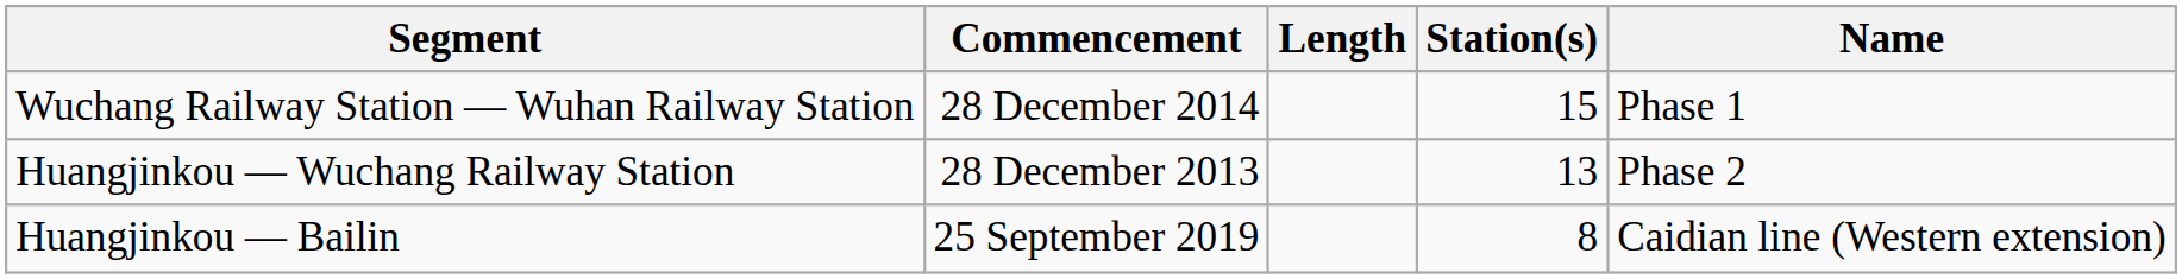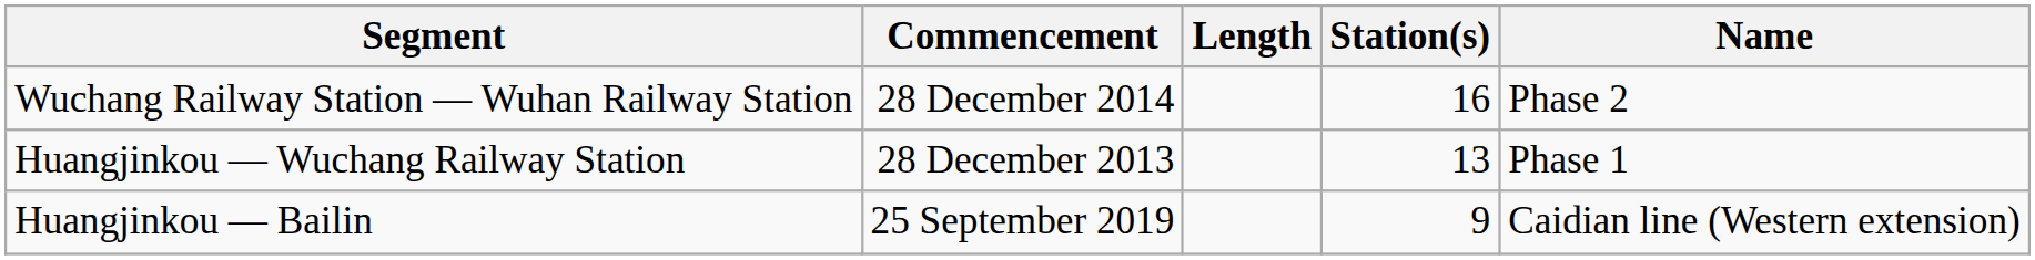Wuchang Railway Station — Wuhan Railway Station | Station(s): 15 -> 16
Wuchang Railway Station — Wuhan Railway Station | Name: Phase 1 -> Phase 2
Huangjinkou — Wuchang Railway Station | Name: Phase 2 -> Phase 1
Huangjinkou — Bailin | Station(s): 8 -> 9
